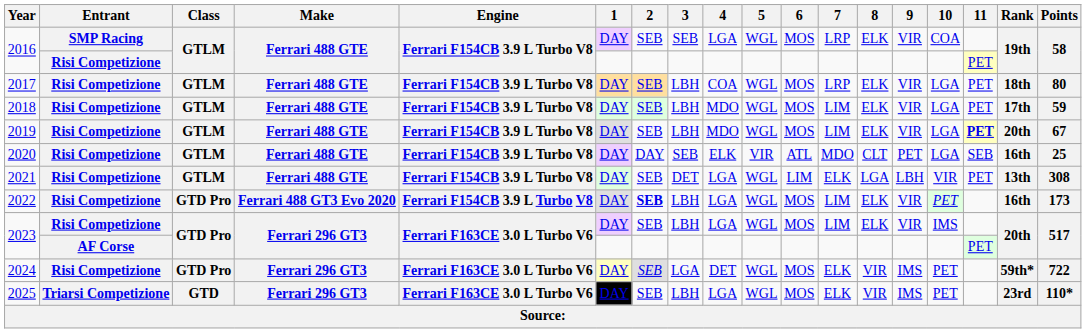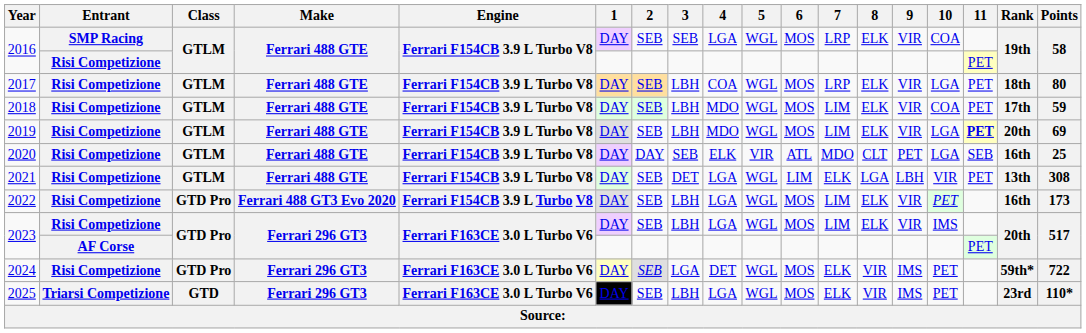2018 | 10: LGA -> COA
2019 | Points: 67 -> 69
2022 | 2: bold -> normal
